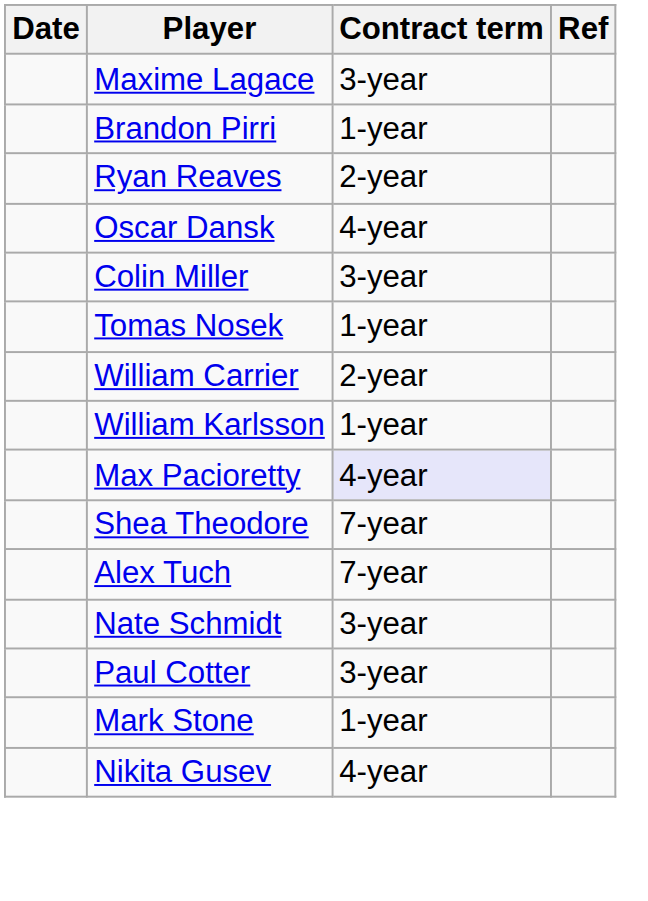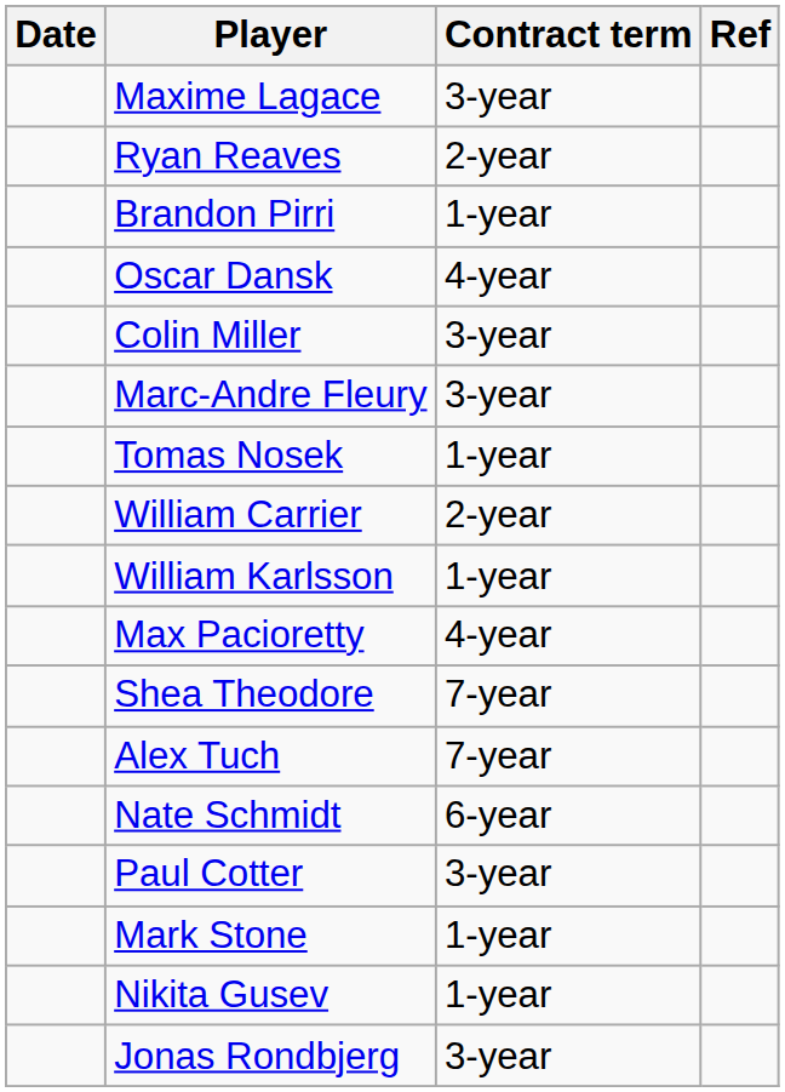rows swapped: Brandon Pirri <-> Ryan Reaves
+ row: Marc-Andre Fleury | 3-year
Max Pacioretty | Contract term: lavender background -> no background
Nate Schmidt | Contract term: 3-year -> 6-year
Nikita Gusev | Contract term: 4-year -> 1-year
+ row: Jonas Rondbjerg | 3-year
